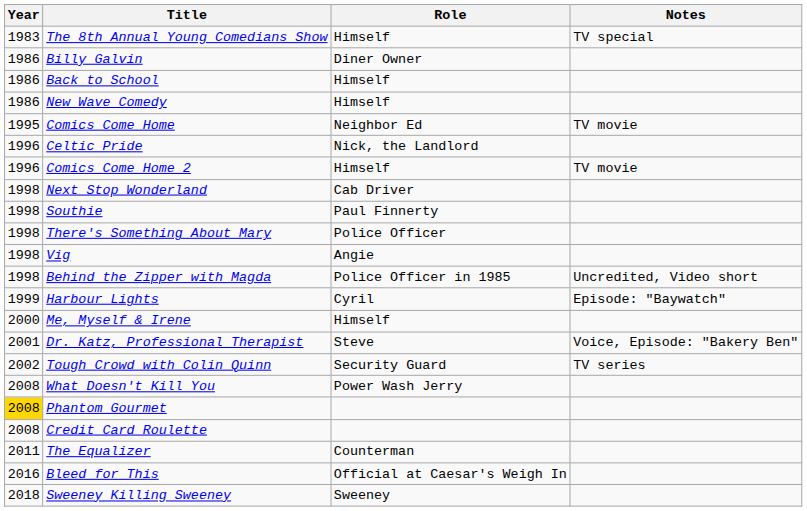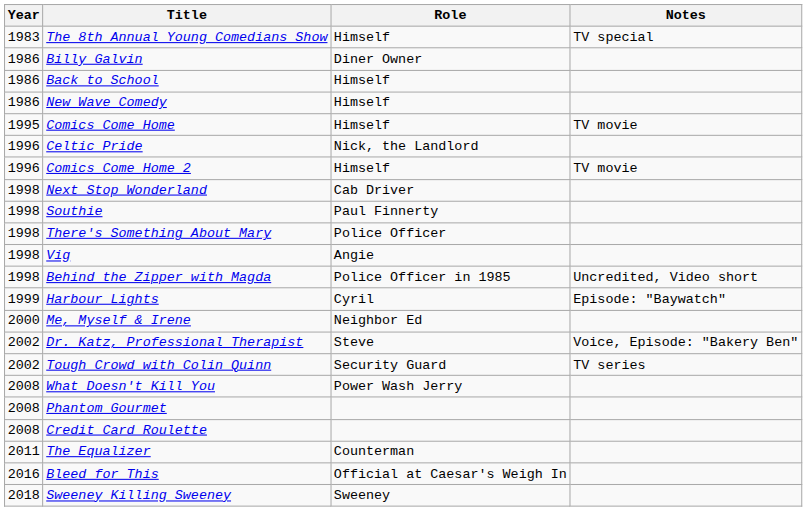Comics Come Home | Role: Neighbor Ed -> Himself
Me, Myself & Irene | Role: Himself -> Neighbor Ed
Dr. Katz, Professional Therapist | Year: 2001 -> 2002
Phantom Gourmet | Year: gold background -> no background
